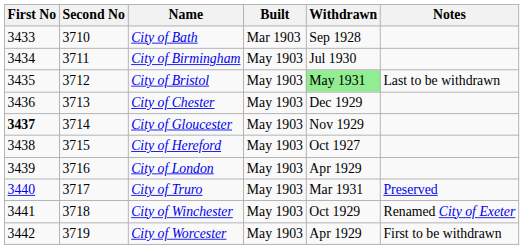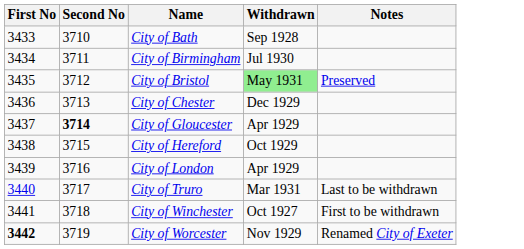- column: Built | Mar 1903 | May 1903 | May 1903 | May 1903 | May 1903 | May 1903 | May 1903 | May 1903 | May 1903 | May 1903
City of Bristol | Notes: Last to be withdrawn -> Preserved
City of Gloucester | First No: bold -> normal
City of Gloucester | Second No: normal -> bold
City of Gloucester | Withdrawn: Nov 1929 -> Apr 1929
City of Hereford | Withdrawn: Oct 1927 -> Oct 1929
City of Truro | Notes: Preserved -> Last to be withdrawn
City of Winchester | Withdrawn: Oct 1929 -> Oct 1927
City of Winchester | Notes: Renamed City of Exeter -> First to be withdrawn
City of Worcester | First No: normal -> bold
City of Worcester | Withdrawn: Apr 1929 -> Nov 1929
City of Worcester | Notes: First to be withdrawn -> Renamed City of Exeter
